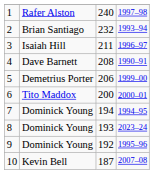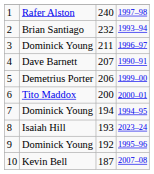3 | column 2: Isaiah Hill -> Dominick Young
4 | column 3: 208 -> 207
8 | column 2: Dominick Young -> Isaiah Hill
